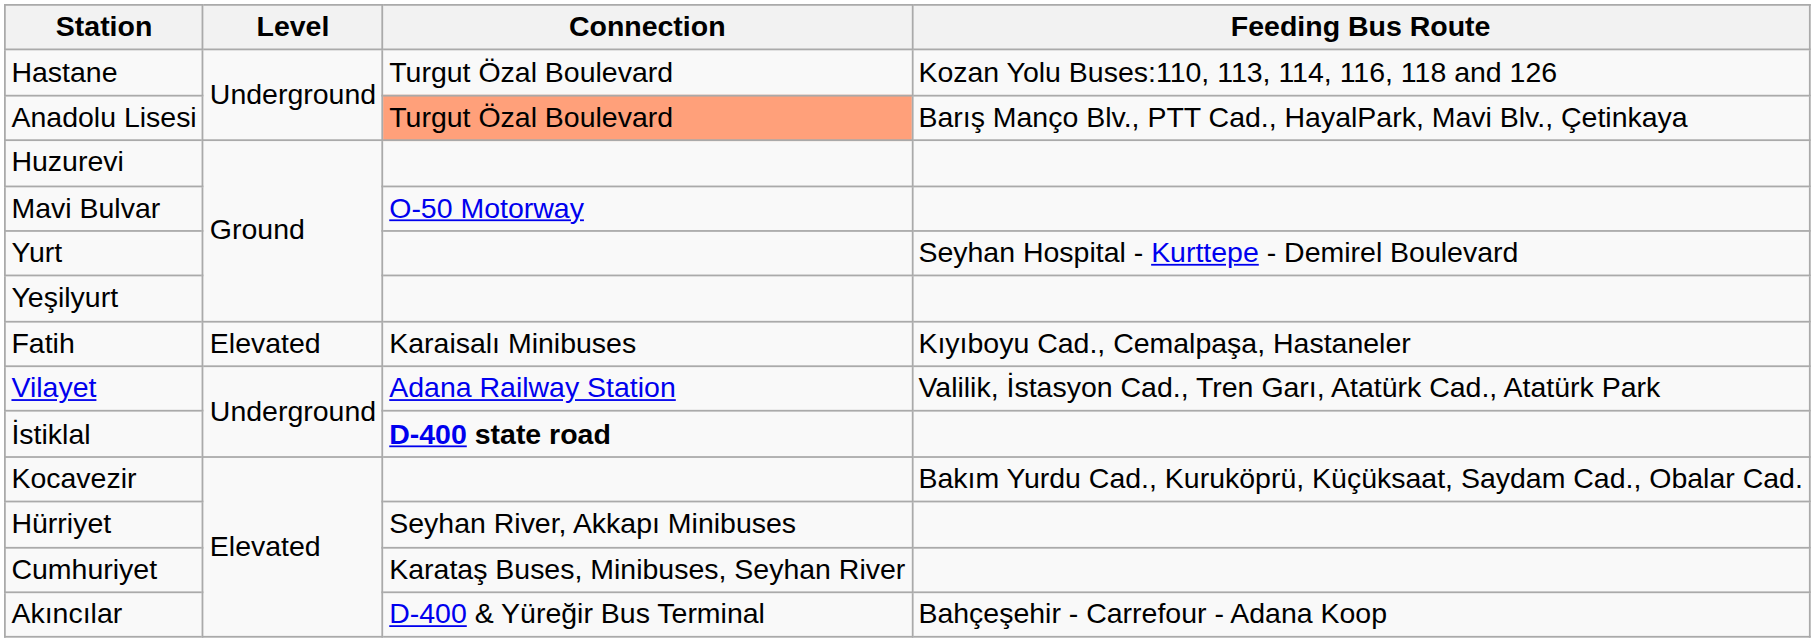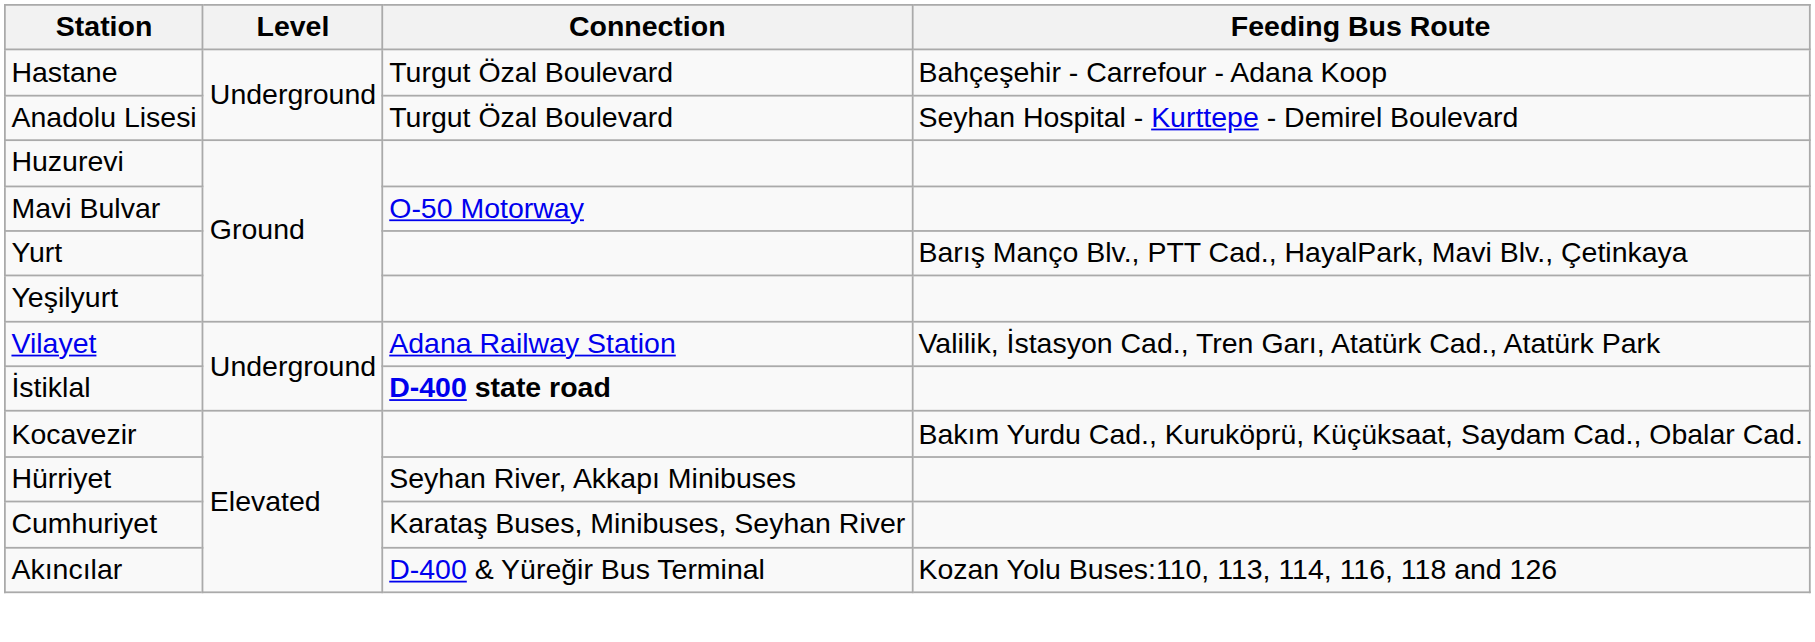Hastane | Feeding Bus Route: Kozan Yolu Buses:110, 113, 114, 116, 118 and 126 -> Bahçeşehir - Carrefour - Adana Koop
Anadolu Lisesi | Connection: lightsalmon background -> no background
Anadolu Lisesi | Feeding Bus Route: Barış Manço Blv., PTT Cad., HayalPark, Mavi Blv., Çetinkaya -> Seyhan Hospital - Kurttepe - Demirel Boulevard
Yurt | Feeding Bus Route: Seyhan Hospital - Kurttepe - Demirel Boulevard -> Barış Manço Blv., PTT Cad., HayalPark, Mavi Blv., Çetinkaya
- row: Fatih | Elevated | Karaisalı Minibuses | Kıyıboyu Cad., Cemalpaşa, Hastaneler
Akıncılar | Feeding Bus Route: Bahçeşehir - Carrefour - Adana Koop -> Kozan Yolu Buses:110, 113, 114, 116, 118 and 126
